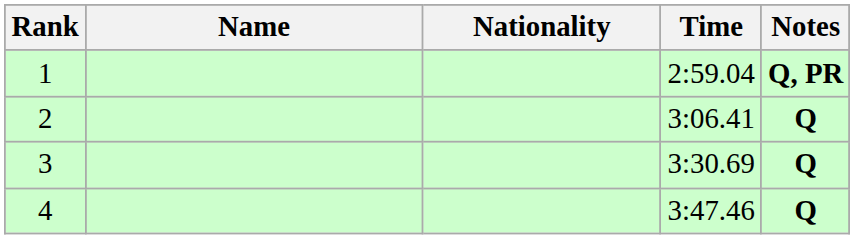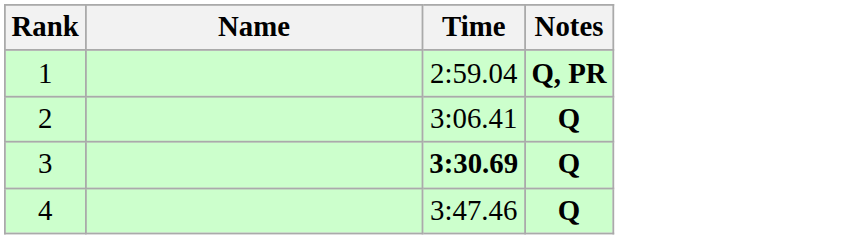- column: Nationality
3 | Time: normal -> bold
